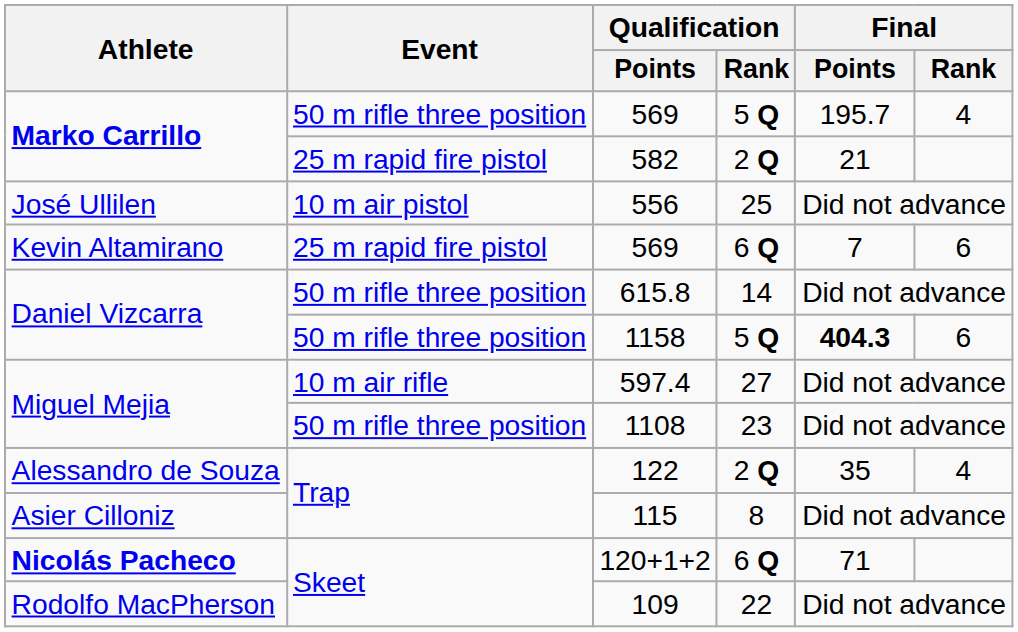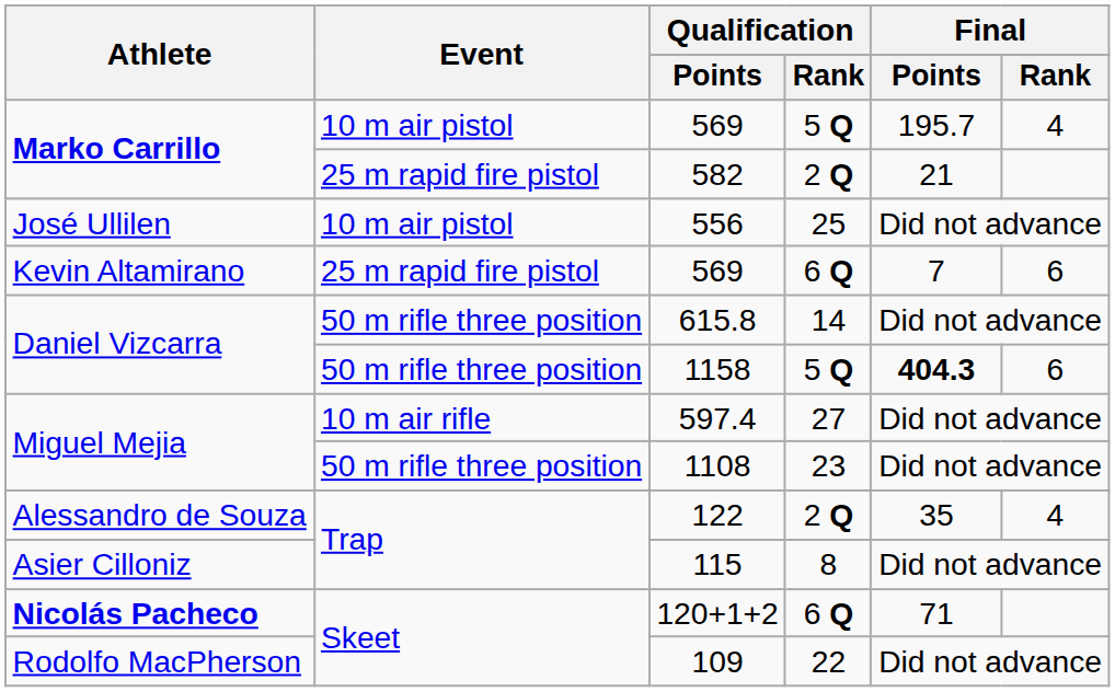Marko Carrillo / 569 | Event: 50 m rifle three position -> 10 m air pistol
